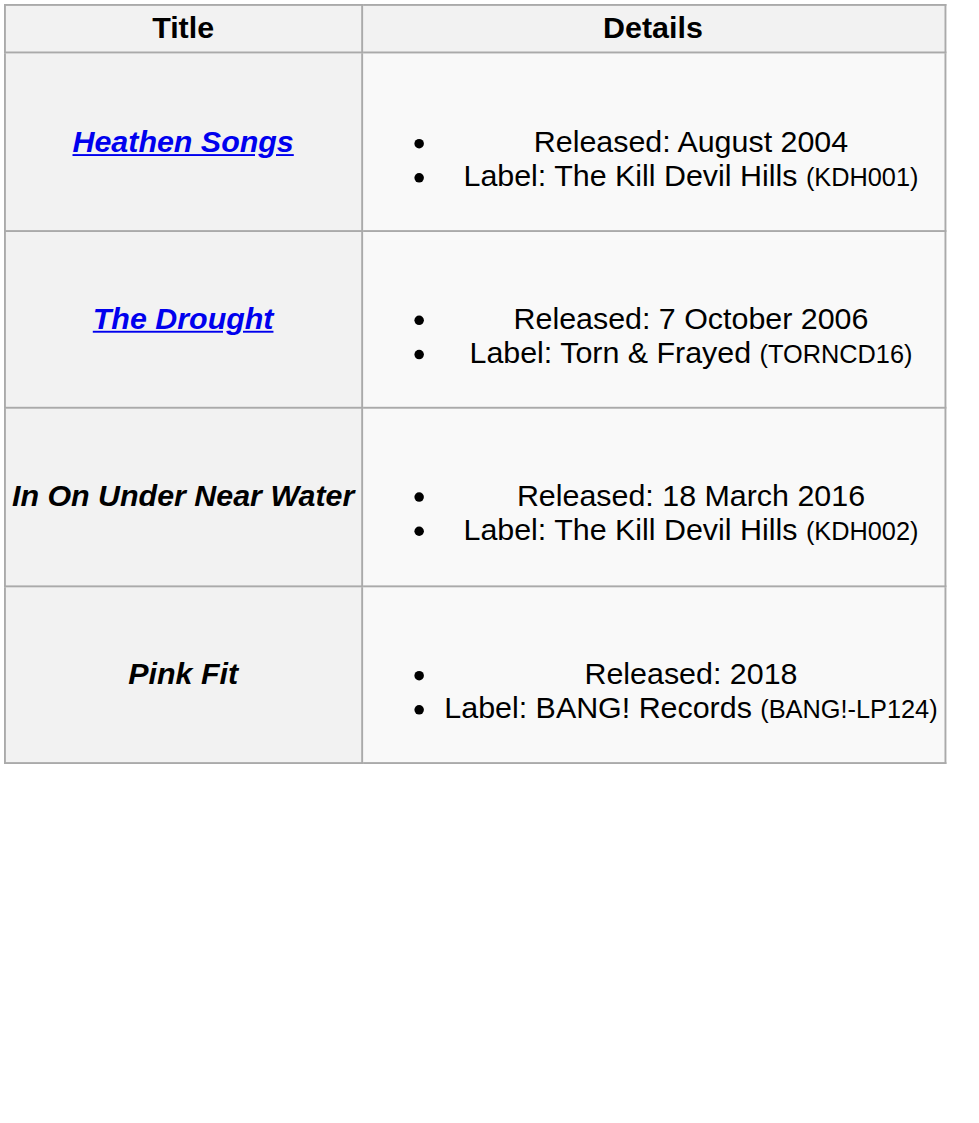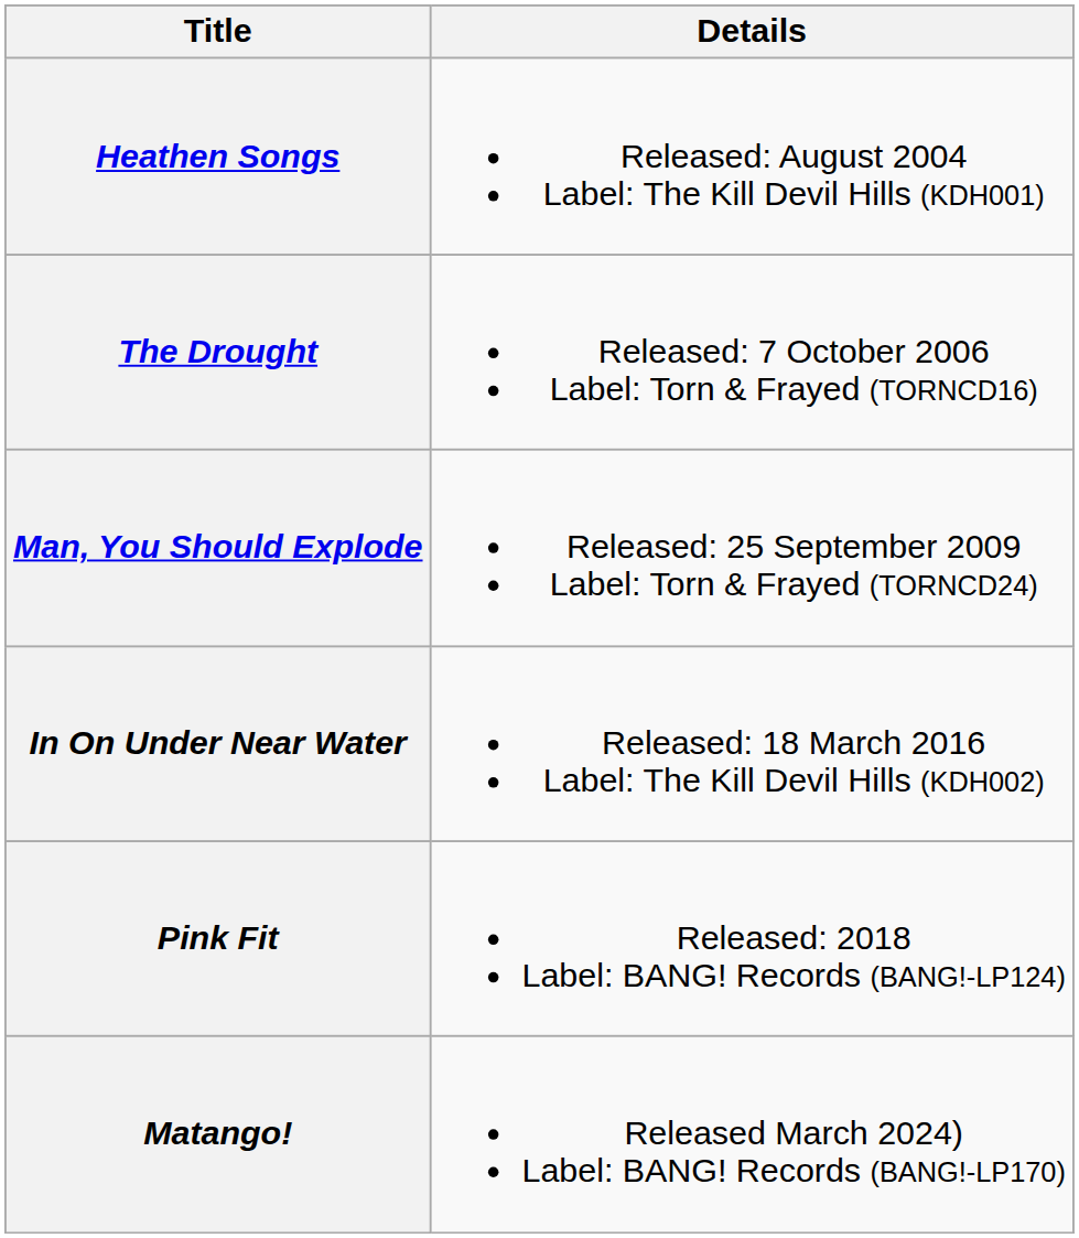+ row: Man, You Should Explode | Released: 25 September 2009 Label: Torn & Frayed (TORNCD24)
+ row: Matango! | Released March 2024) Label: BANG! Records (BANG!-LP170)
